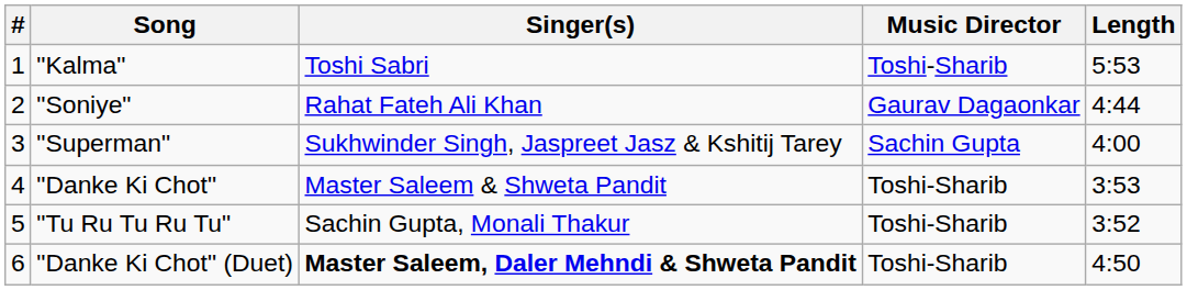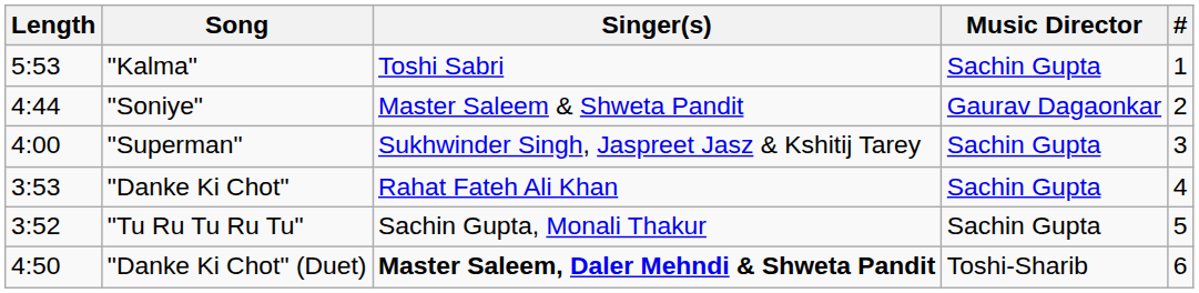columns swapped: # <-> Length
"Kalma" | Music Director: Toshi-Sharib -> Sachin Gupta
"Soniye" | Singer(s): Rahat Fateh Ali Khan -> Master Saleem & Shweta Pandit
"Danke Ki Chot" | Singer(s): Master Saleem & Shweta Pandit -> Rahat Fateh Ali Khan
"Danke Ki Chot" | Music Director: Toshi-Sharib -> Sachin Gupta
"Tu Ru Tu Ru Tu" | Music Director: Toshi-Sharib -> Sachin Gupta
